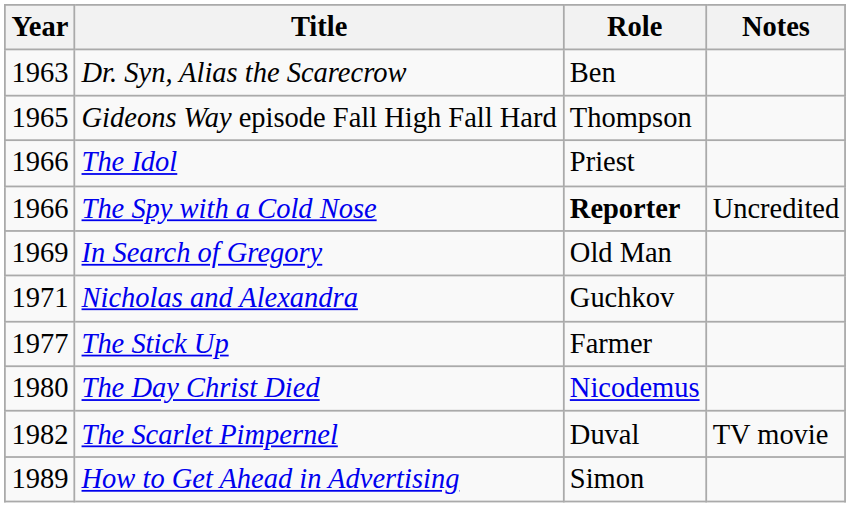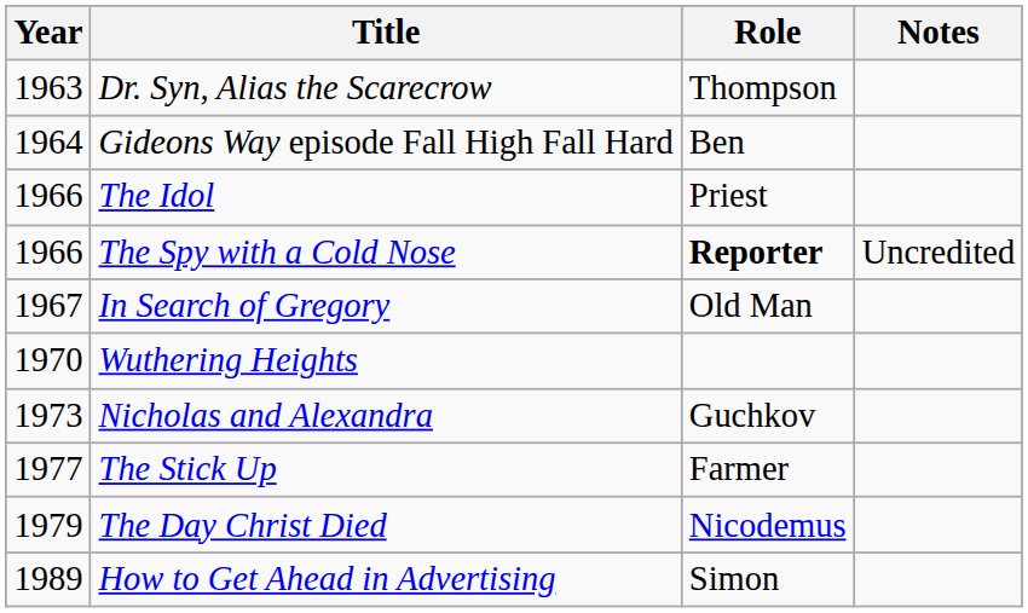Dr. Syn, Alias the Scarecrow | Role: Ben -> Thompson
Gideons Way episode Fall High Fall Hard | Year: 1965 -> 1964
Gideons Way episode Fall High Fall Hard | Role: Thompson -> Ben
In Search of Gregory | Year: 1969 -> 1967
+ row: 1970 | Wuthering Heights
Nicholas and Alexandra | Year: 1971 -> 1973
The Day Christ Died | Year: 1980 -> 1979
- row: 1982 | The Scarlet Pimpernel | Duval | TV movie
